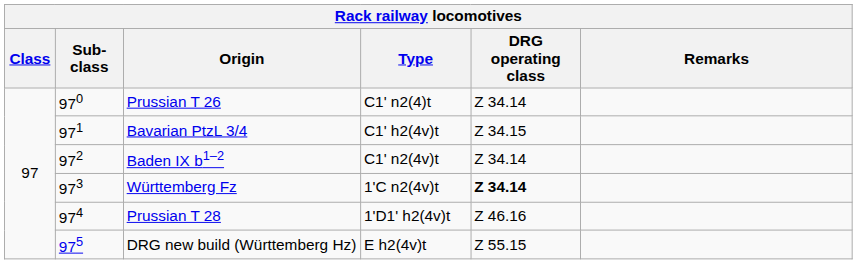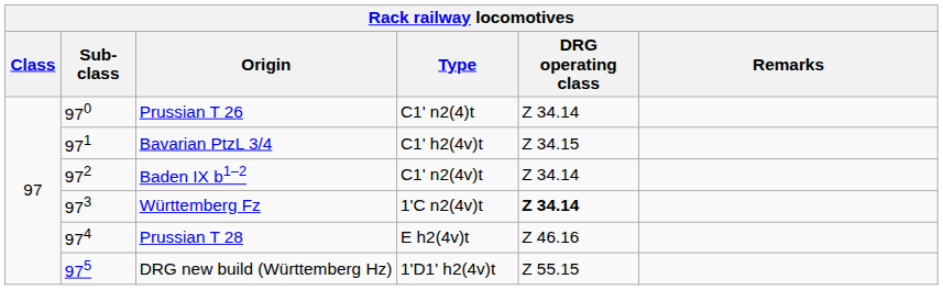Prussian T 28 | Type: 1'D1' h2(4v)t -> E h2(4v)t
DRG new build (Württemberg Hz) | Type: E h2(4v)t -> 1'D1' h2(4v)t
